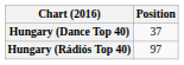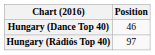Hungary (Dance Top 40) | Position: 37 -> 46
